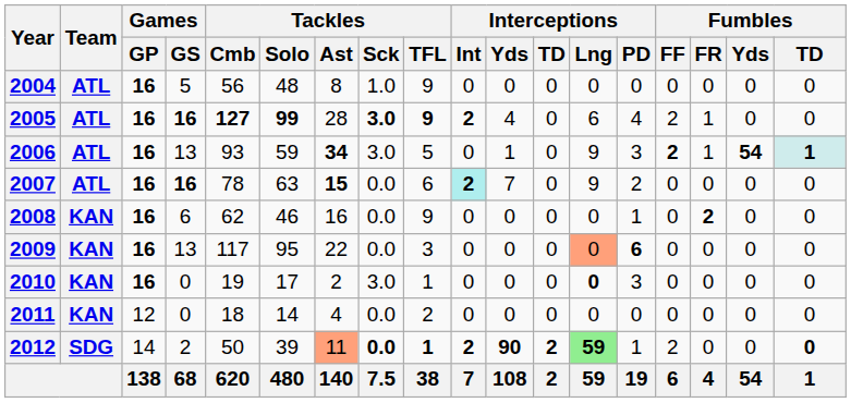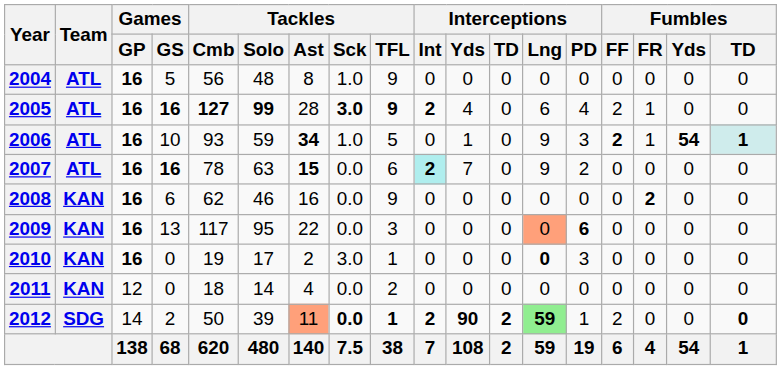2006 | Games / GS: 13 -> 10
2006 | Tackles / Sck: 3.0 -> 1.0
2008 | Interceptions / PD: 1 -> 0
